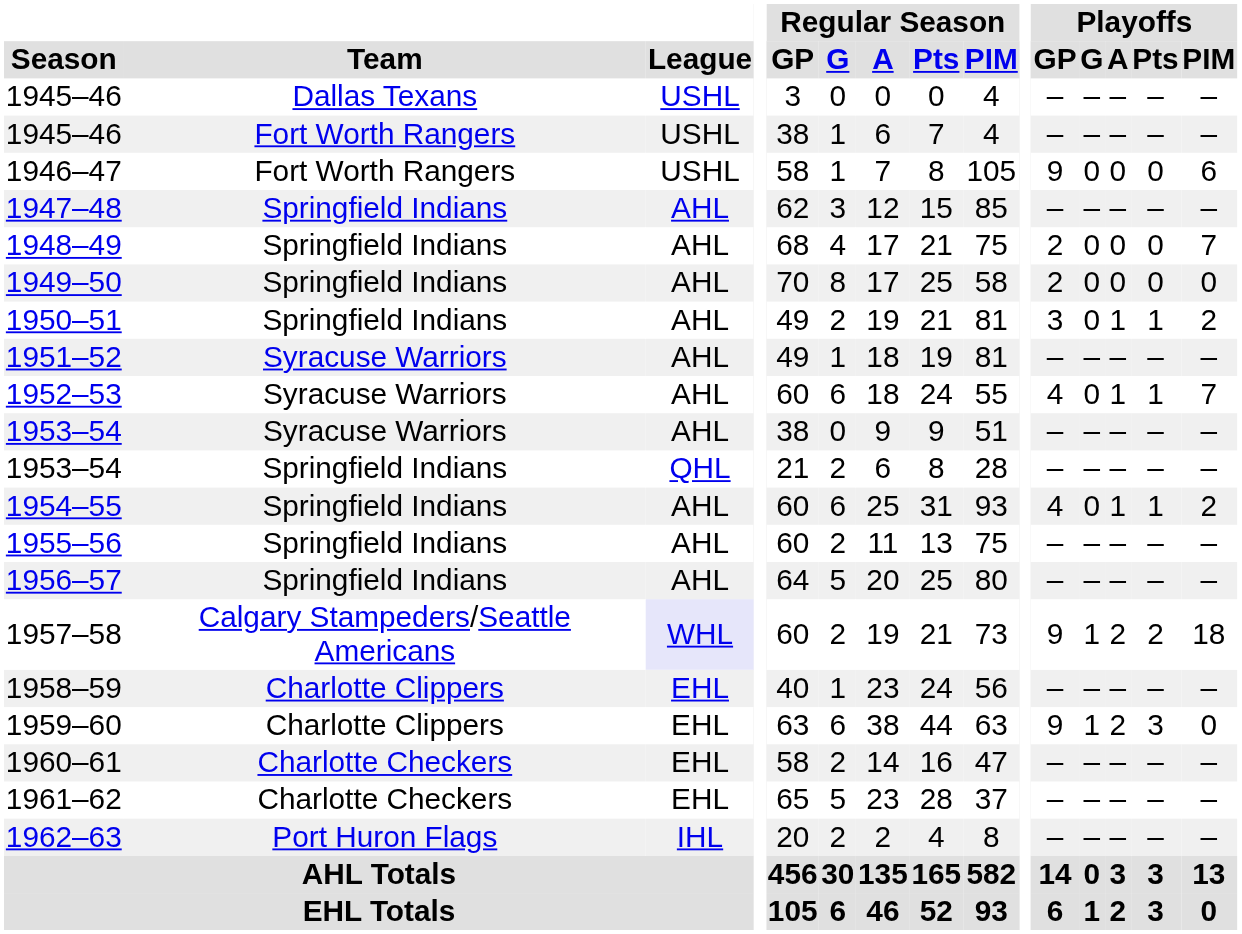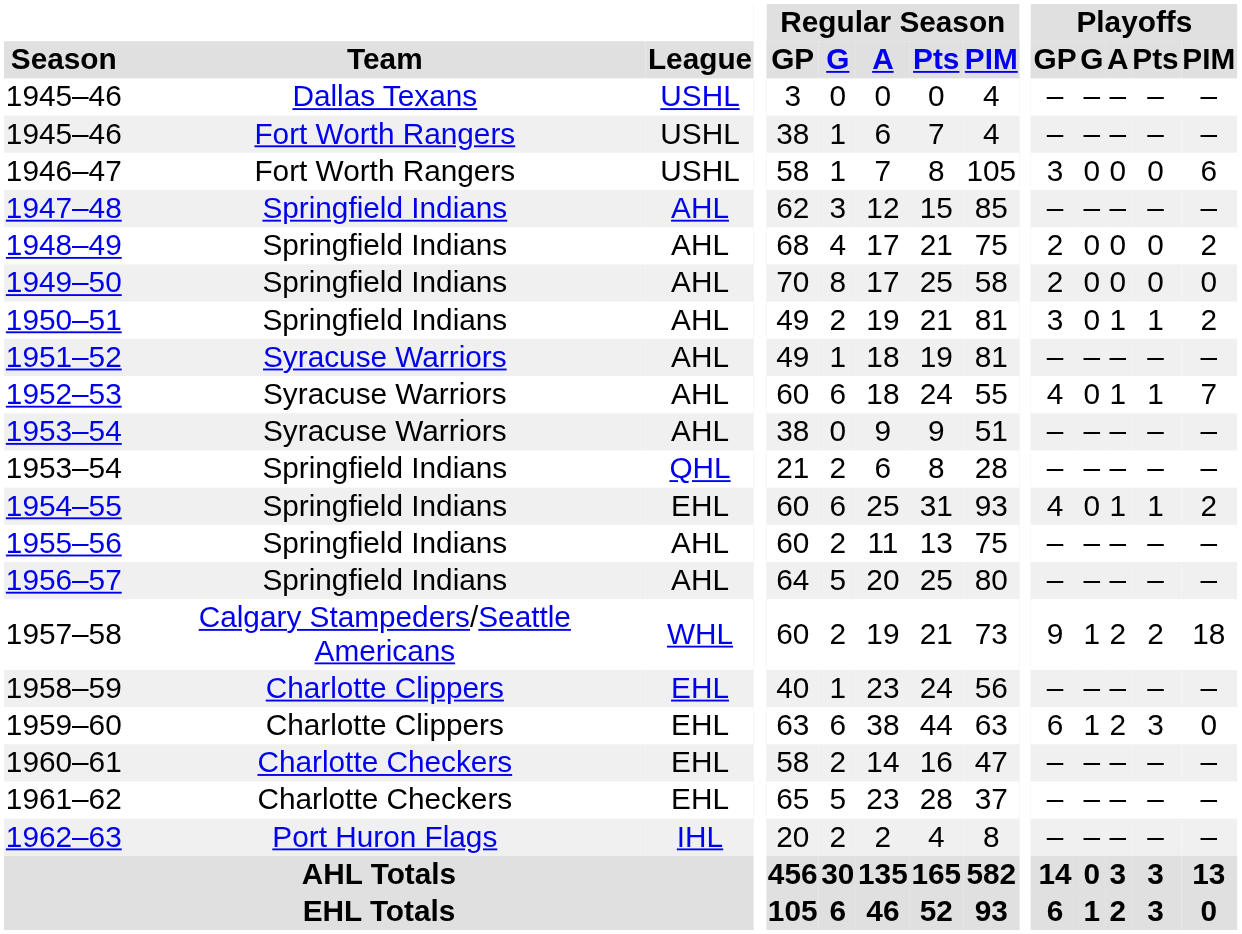1946–47 | Playoffs / GP: 9 -> 3
1948–49 | Playoffs / PIM: 7 -> 2
1954–55 | League: AHL -> EHL
1957–58 | League: lavender background -> no background
1959–60 | Playoffs / GP: 9 -> 6
